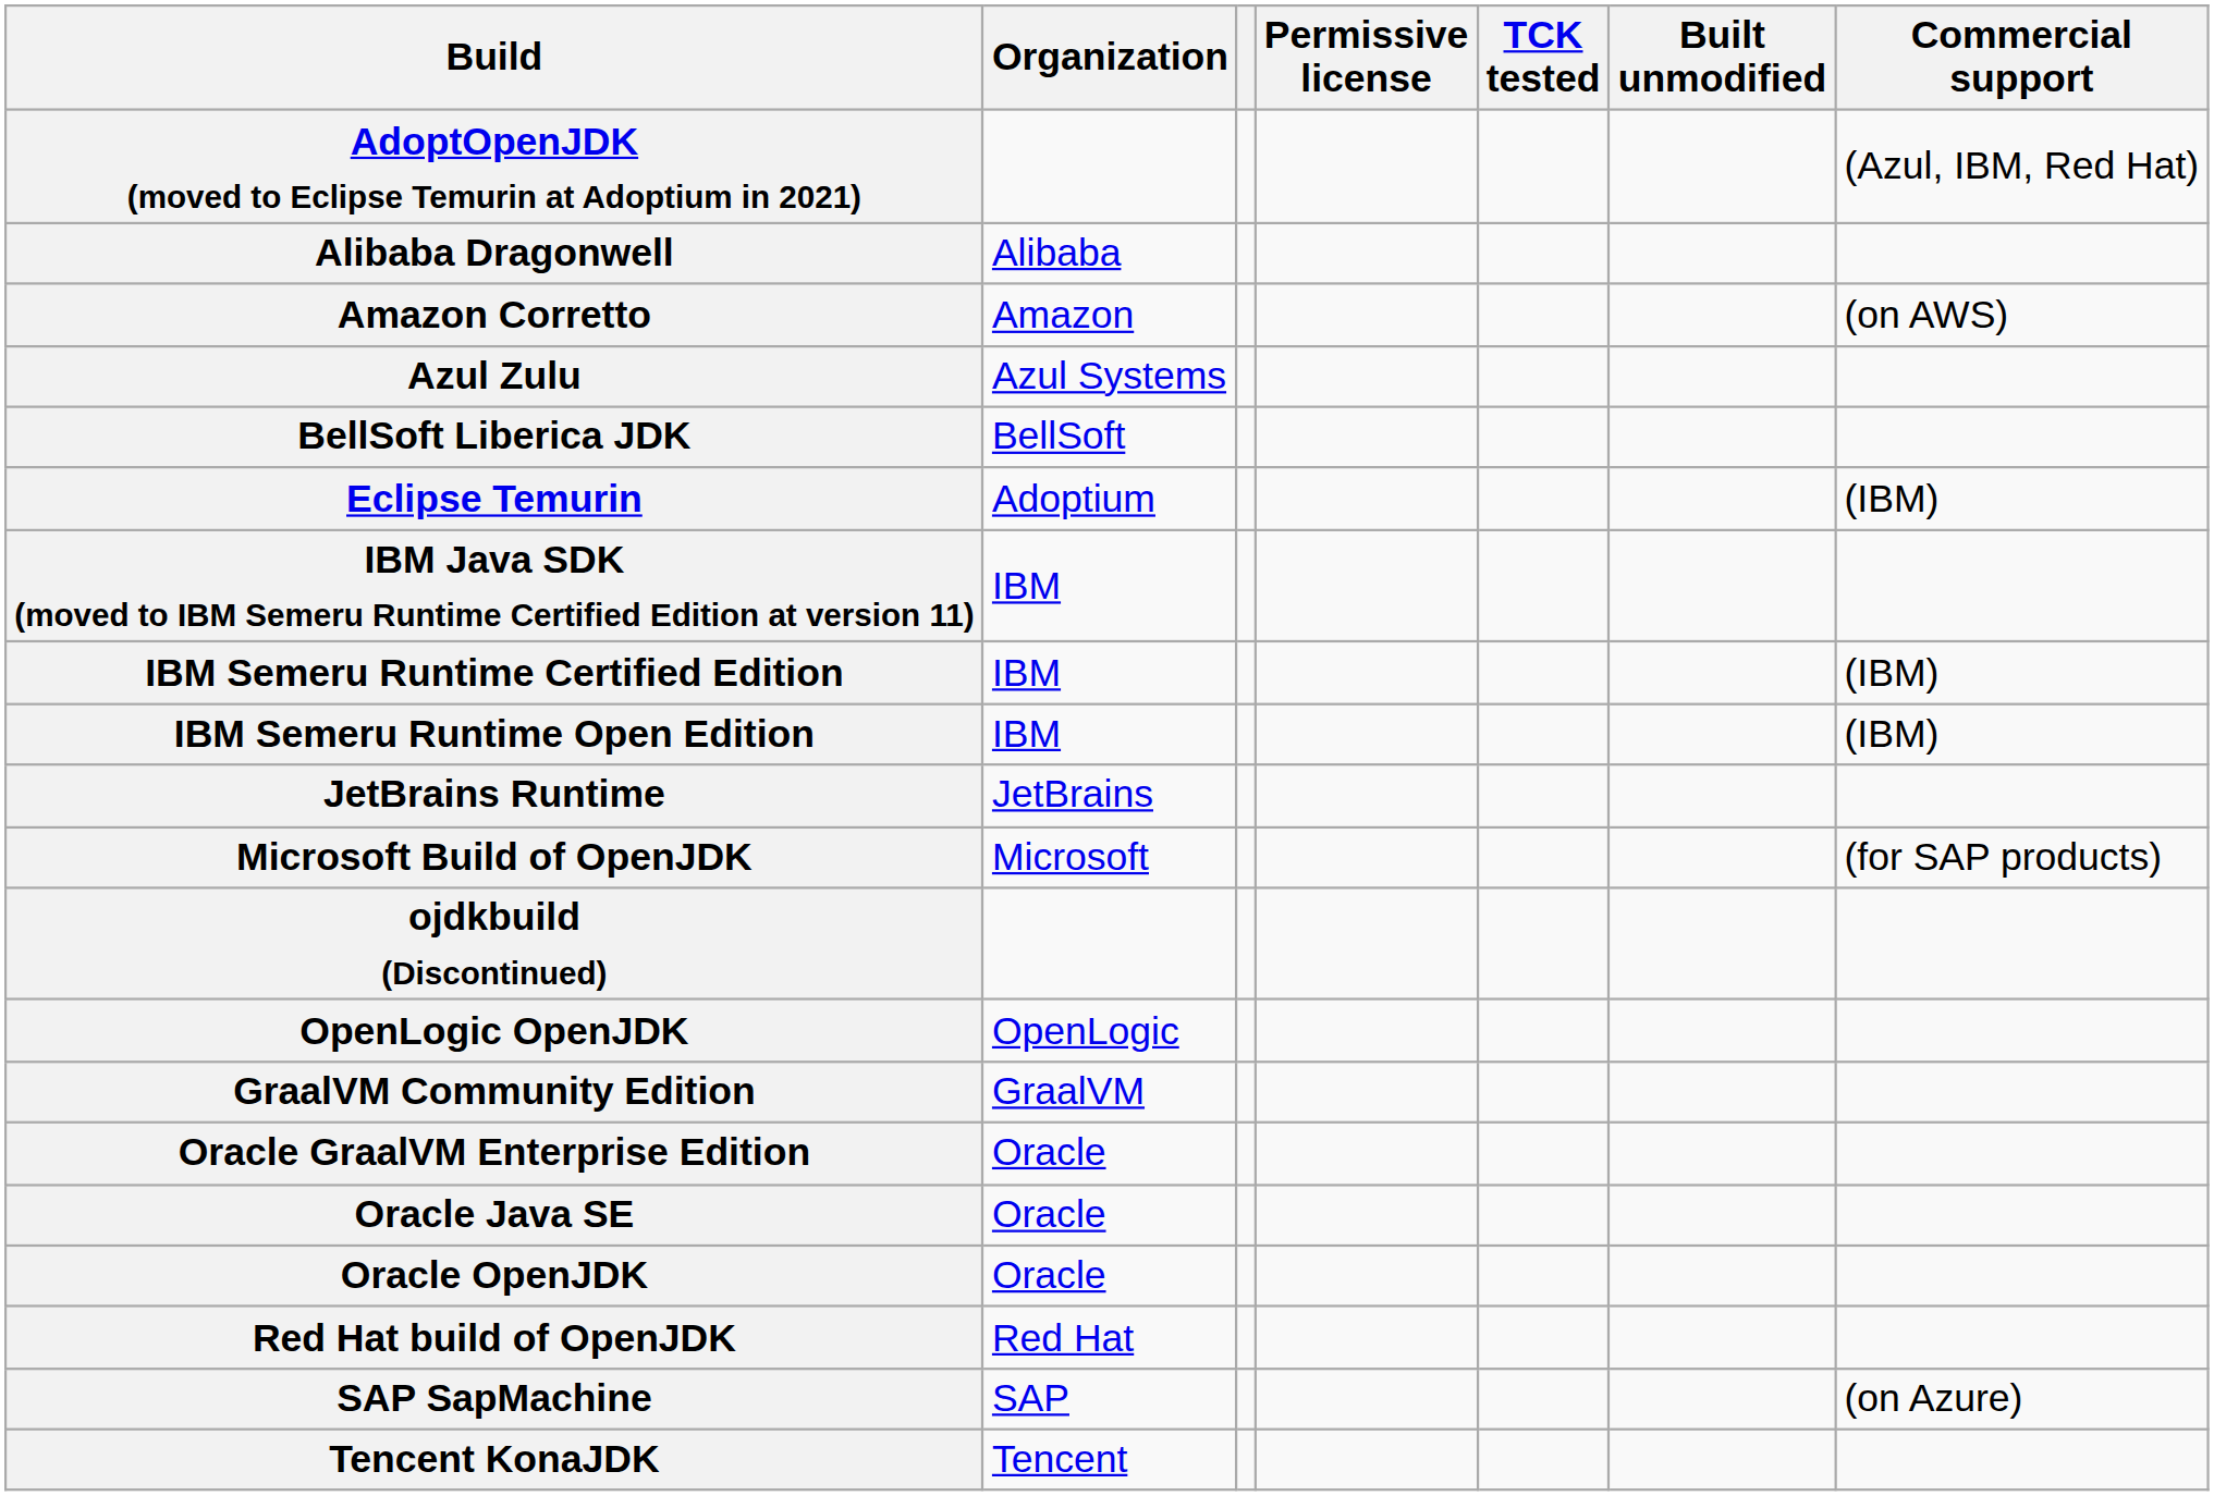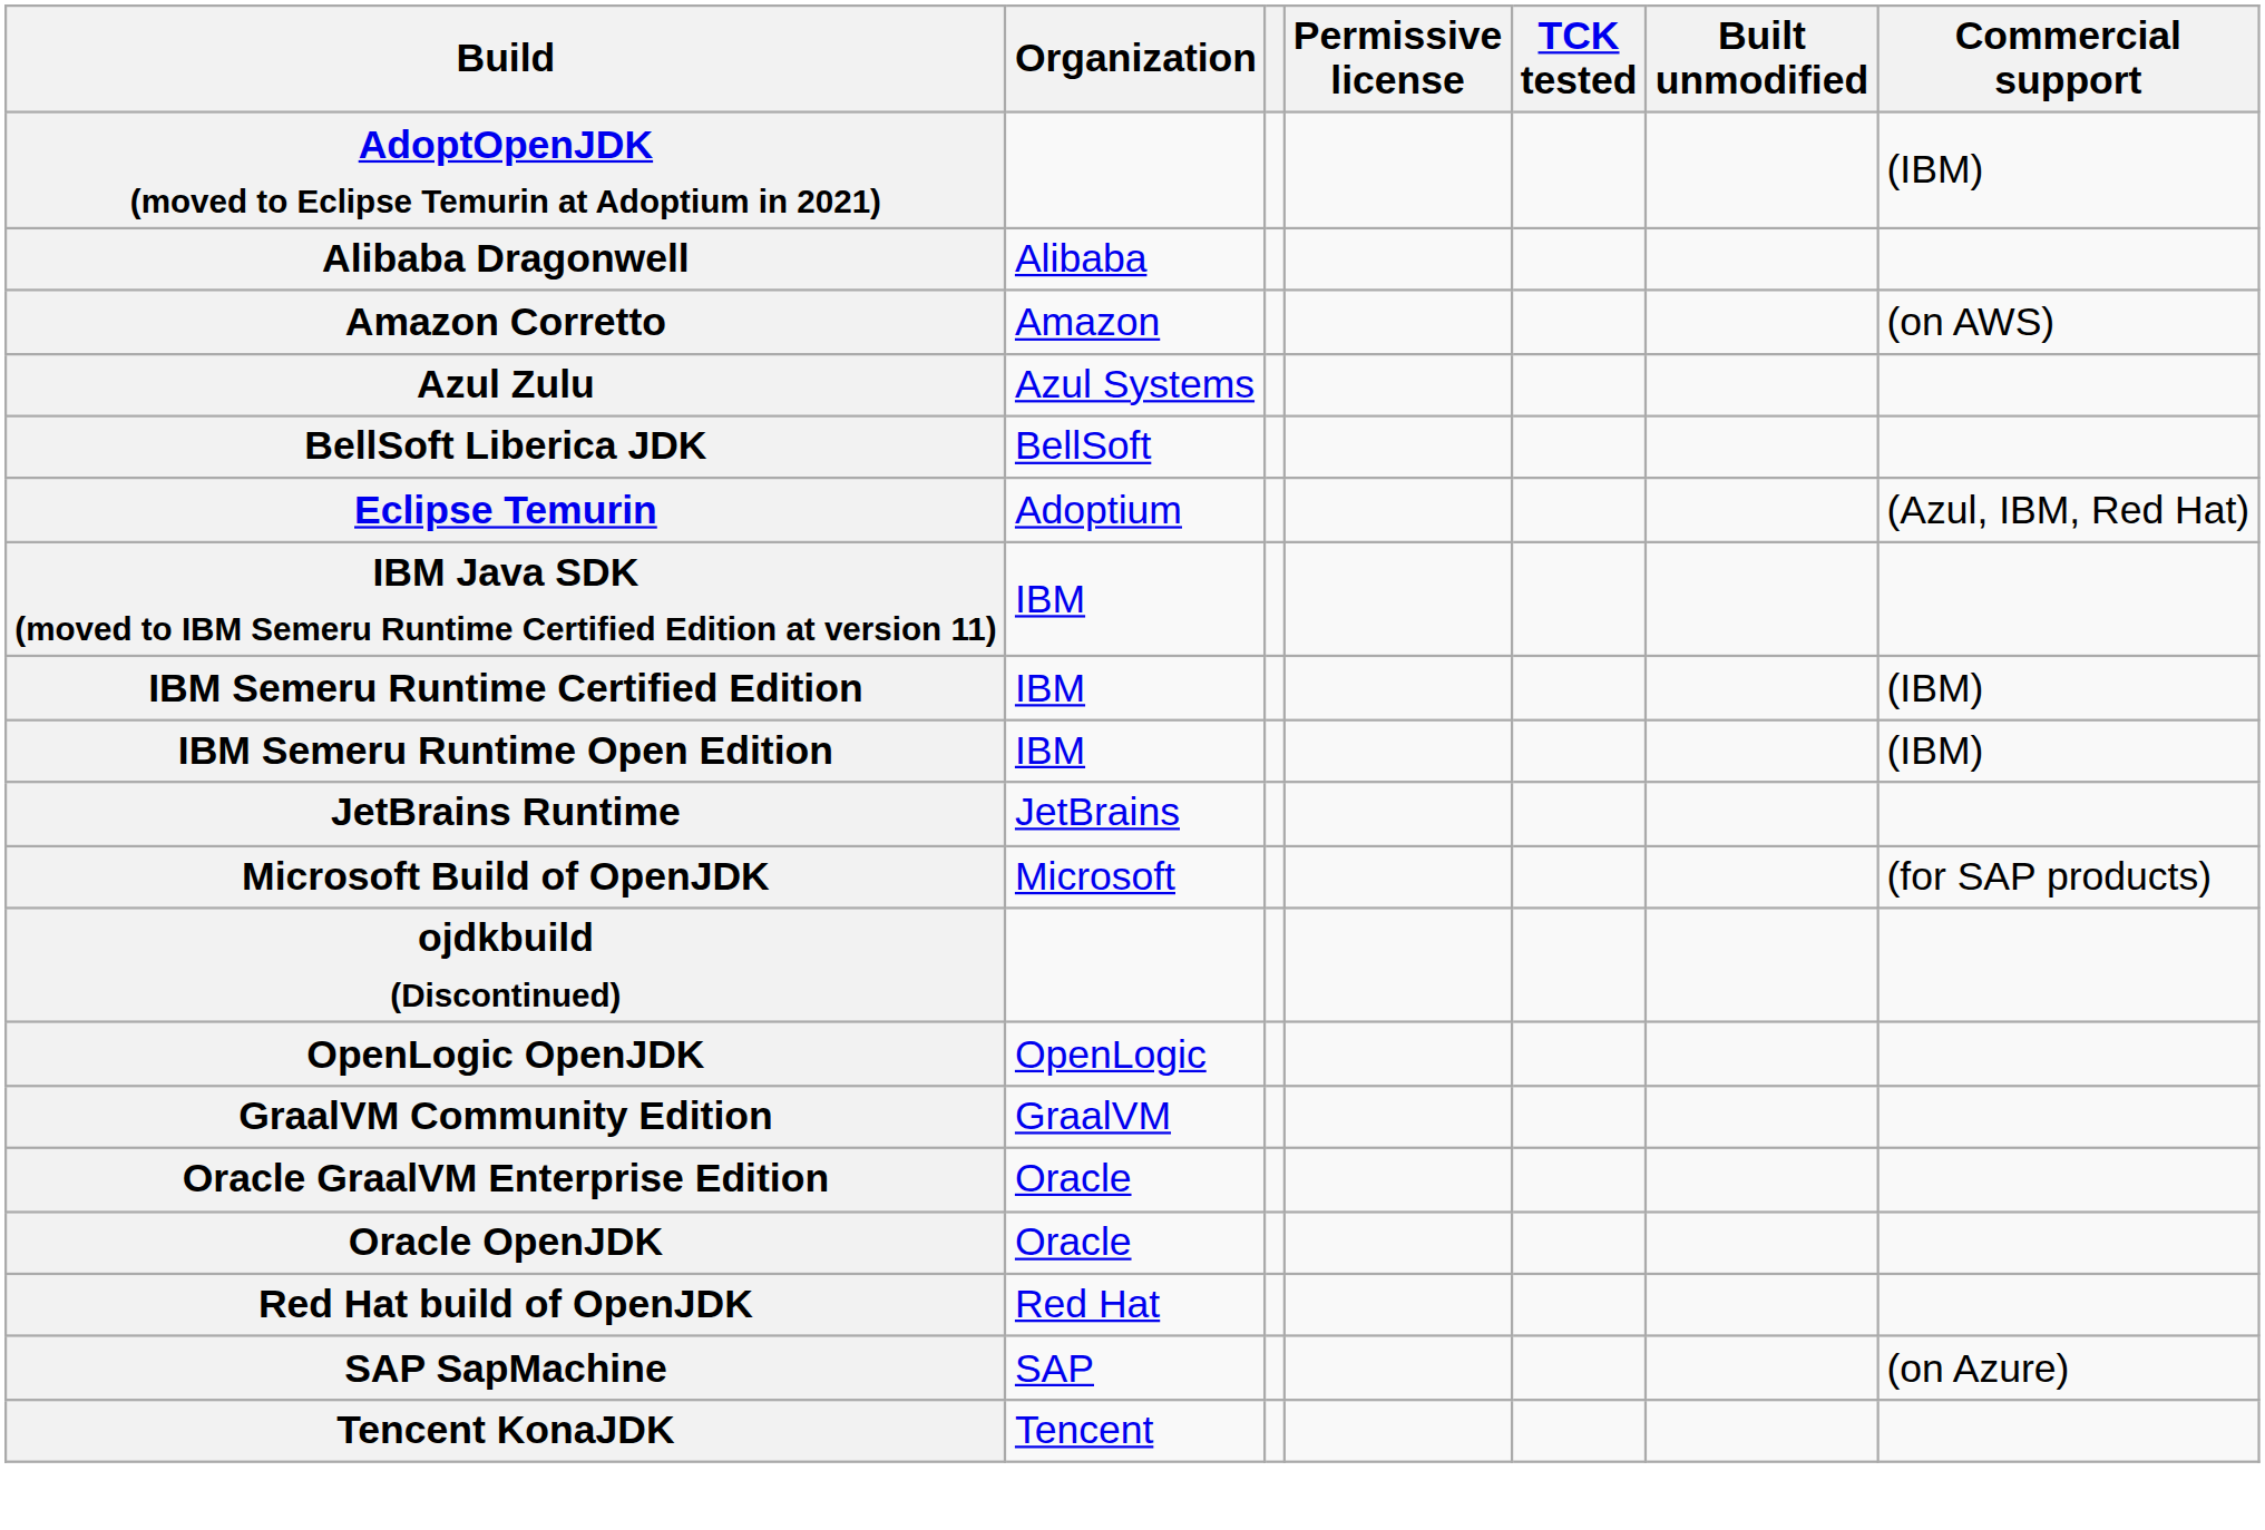AdoptOpenJDK (moved to Eclipse Temurin at Adoptium in 2021) | Commercial support: (Azul, IBM, Red Hat) -> (IBM)
Eclipse Temurin | Commercial support: (IBM) -> (Azul, IBM, Red Hat)
- row: Oracle Java SE | Oracle
